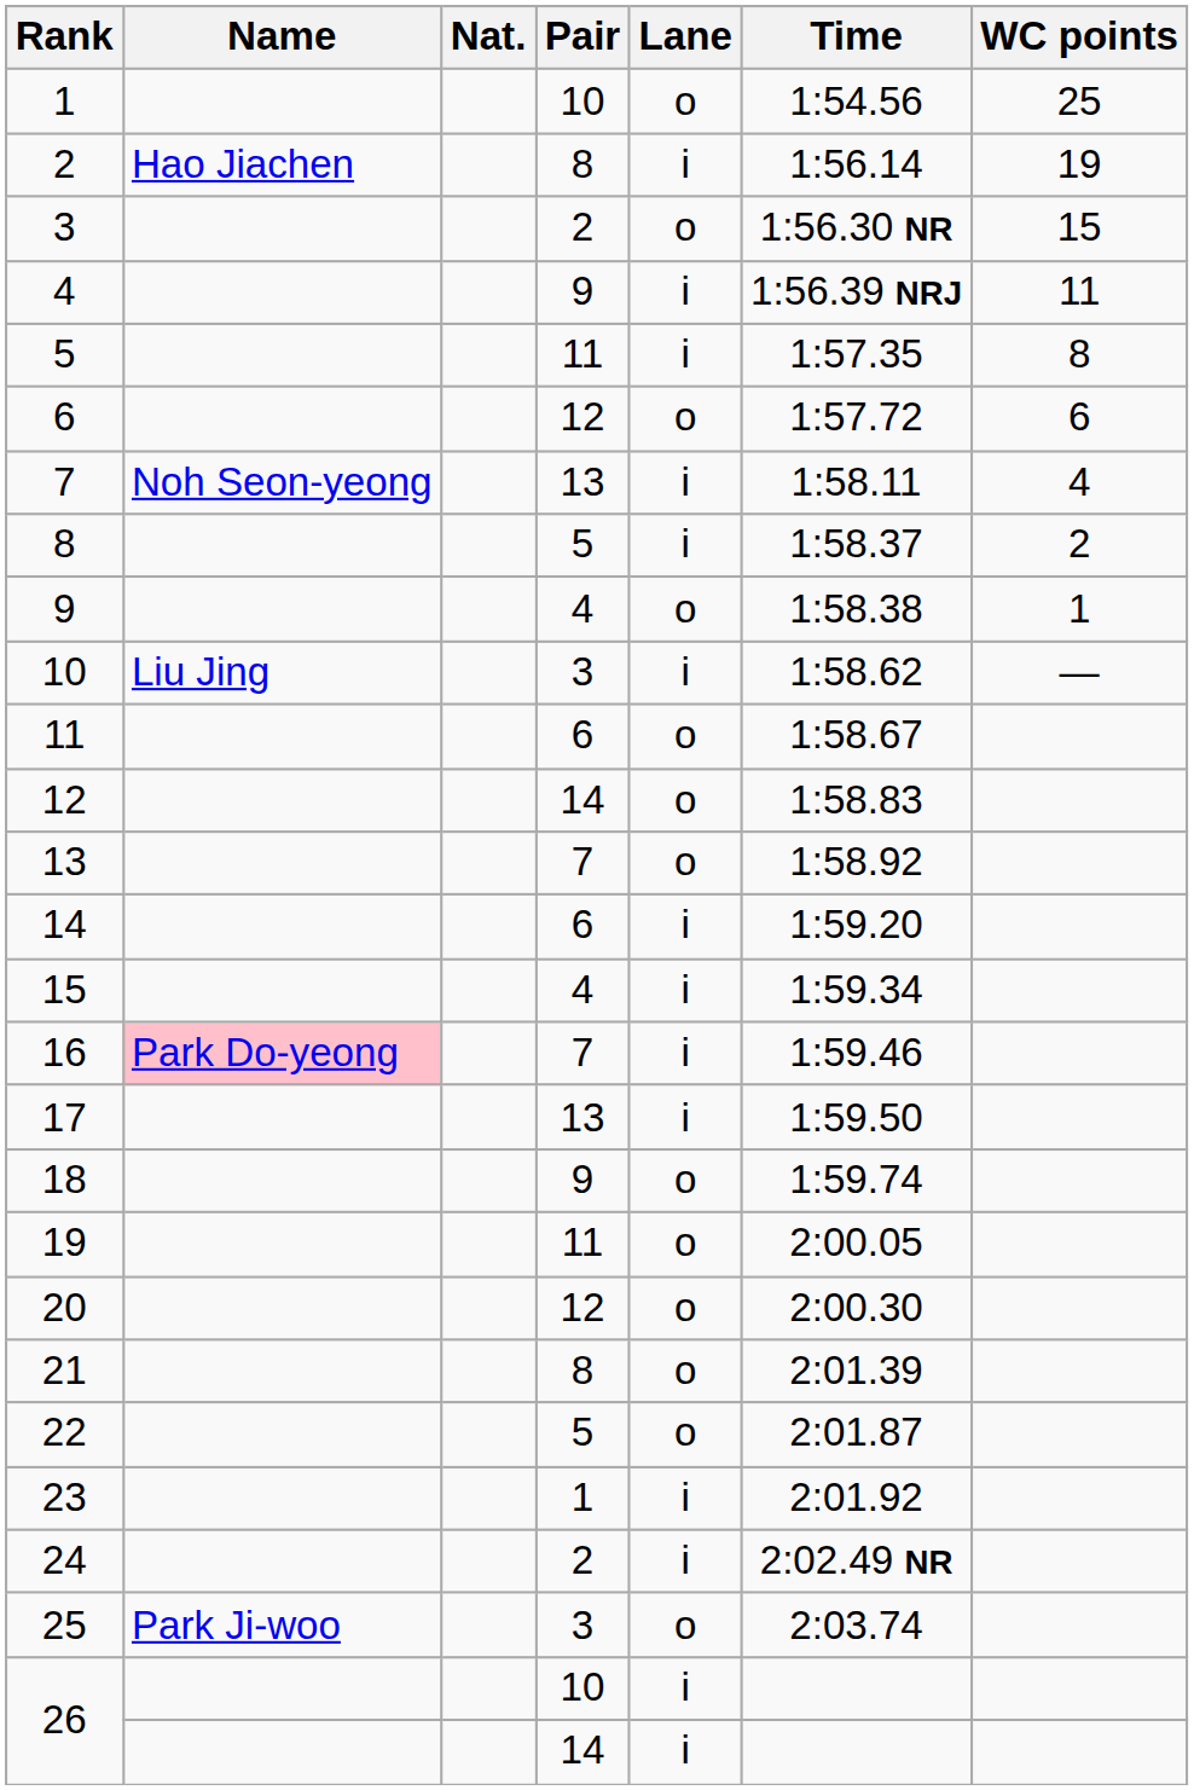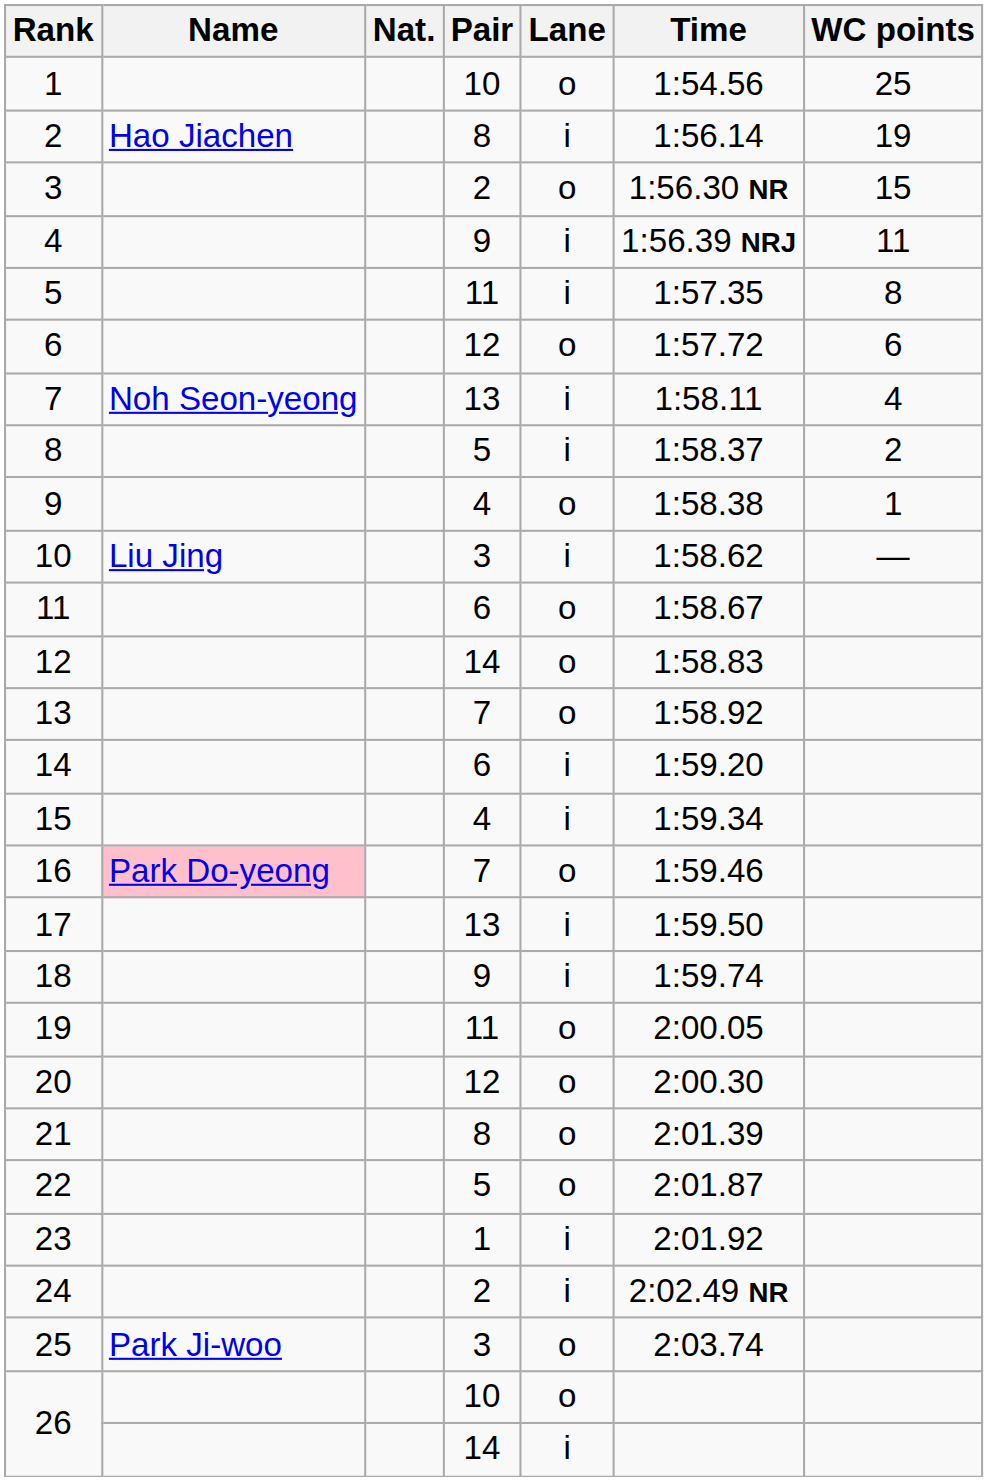16 | Lane: i -> o
18 | Lane: o -> i
26 / 10 | Lane: i -> o
